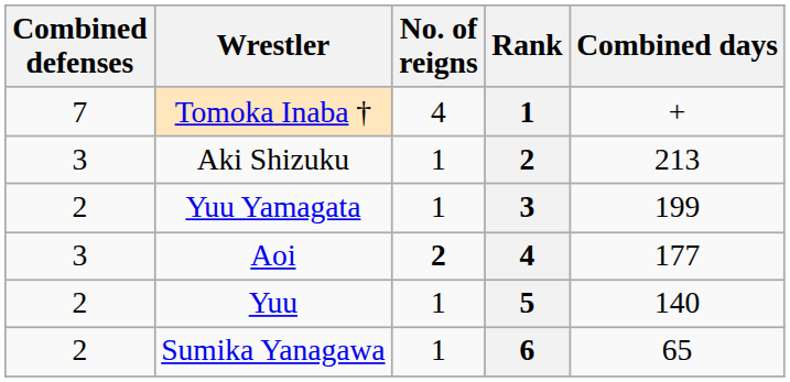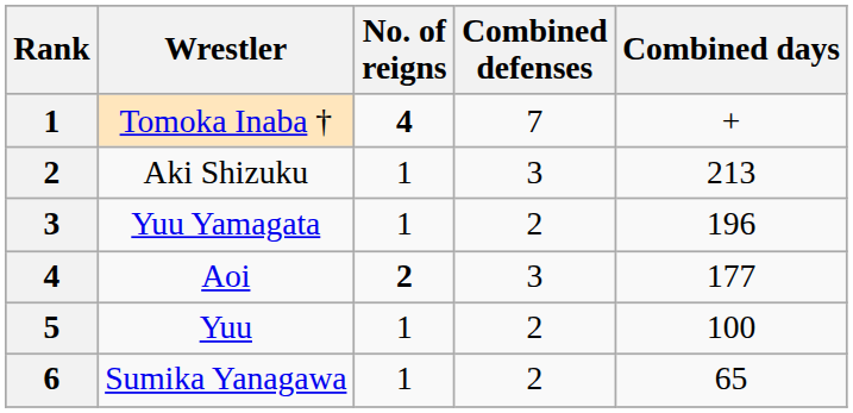columns swapped: Rank <-> Combined defenses
Tomoka Inaba † | No. of reigns: normal -> bold
Yuu Yamagata | Combined days: 199 -> 196
Yuu | Combined days: 140 -> 100
